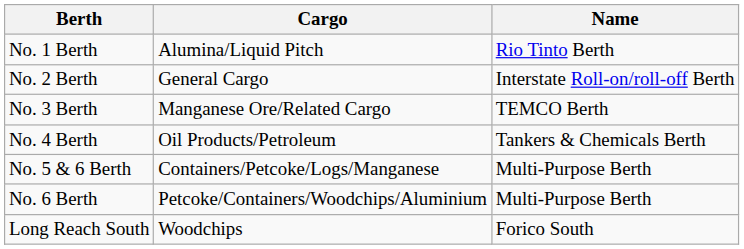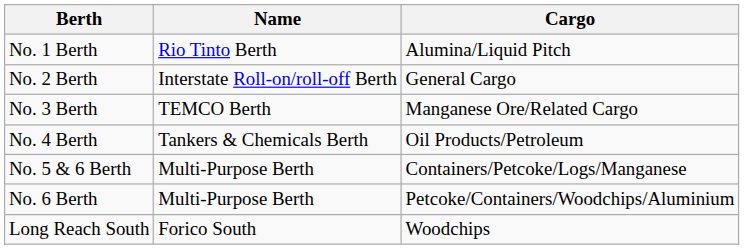columns swapped: Name <-> Cargo
